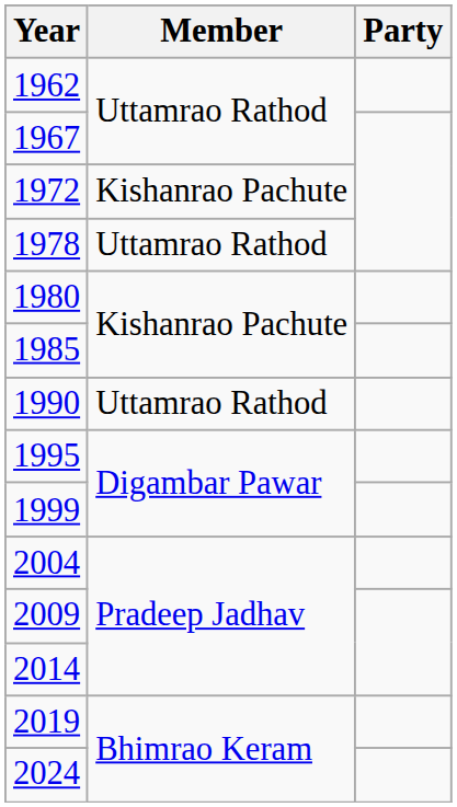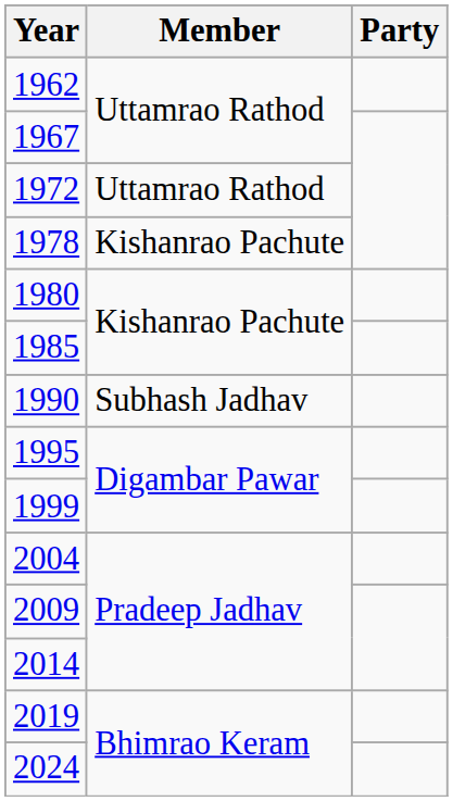1972 | Member: Kishanrao Pachute -> Uttamrao Rathod
1978 | Member: Uttamrao Rathod -> Kishanrao Pachute
1990 | Member: Uttamrao Rathod -> Subhash Jadhav
